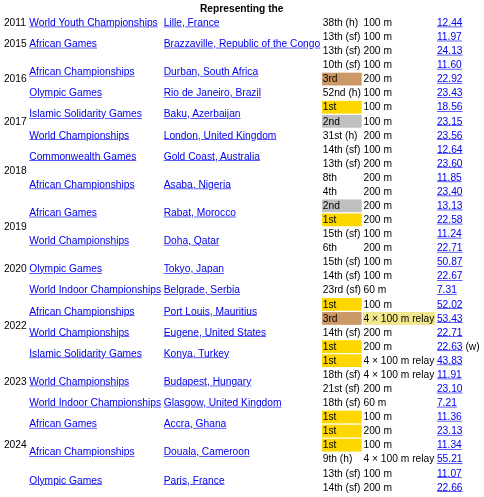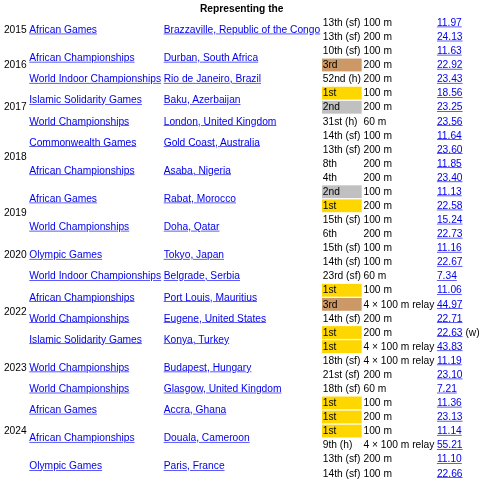- row: 2011 | World Youth Championships | Lille, France | 38th (h) | 100 m | 12.44
Durban, South Africa / 10th (sf) | column 6: 11.60 -> 11.63
Rio de Janeiro, Brazil | column 2: Olympic Games -> World Indoor Championships
Rio de Janeiro, Brazil | column 5: 100 m -> 200 m
Baku, Azerbaijan / 2nd | column 5: 100 m -> 200 m
Baku, Azerbaijan / 2nd | column 6: 23.15 -> 23.25
London, United Kingdom | column 5: 200 m -> 60 m
Gold Coast, Australia / 14th (sf) | column 6: 12.64 -> 11.64
Rabat, Morocco / 2nd | column 5: 200 m -> 100 m
Rabat, Morocco / 2nd | column 6: 13.13 -> 11.13
Doha, Qatar / 15th (sf) | column 6: 11.24 -> 15.24
Doha, Qatar / 6th | column 6: 22.71 -> 22.73
Tokyo, Japan / 15th (sf) | column 6: 50.87 -> 11.16
Belgrade, Serbia | column 6: 7.31 -> 7.34
Port Louis, Mauritius / 1st | column 6: 52.02 -> 11.06
Port Louis, Mauritius / 3rd | column 5: khaki background -> no background
Port Louis, Mauritius / 3rd | column 6: 53.43 -> 44.97
Budapest, Hungary / 18th (sf) | column 6: 11.91 -> 11.19
Glasgow, United Kingdom | column 2: World Indoor Championships -> World Championships
Douala, Cameroon / 1st | column 6: 11.34 -> 11.14
Paris, France / 13th (sf) | column 5: 100 m -> 200 m
Paris, France / 13th (sf) | column 6: 11.07 -> 11.10
Paris, France / 14th (sf) | column 5: 200 m -> 100 m
